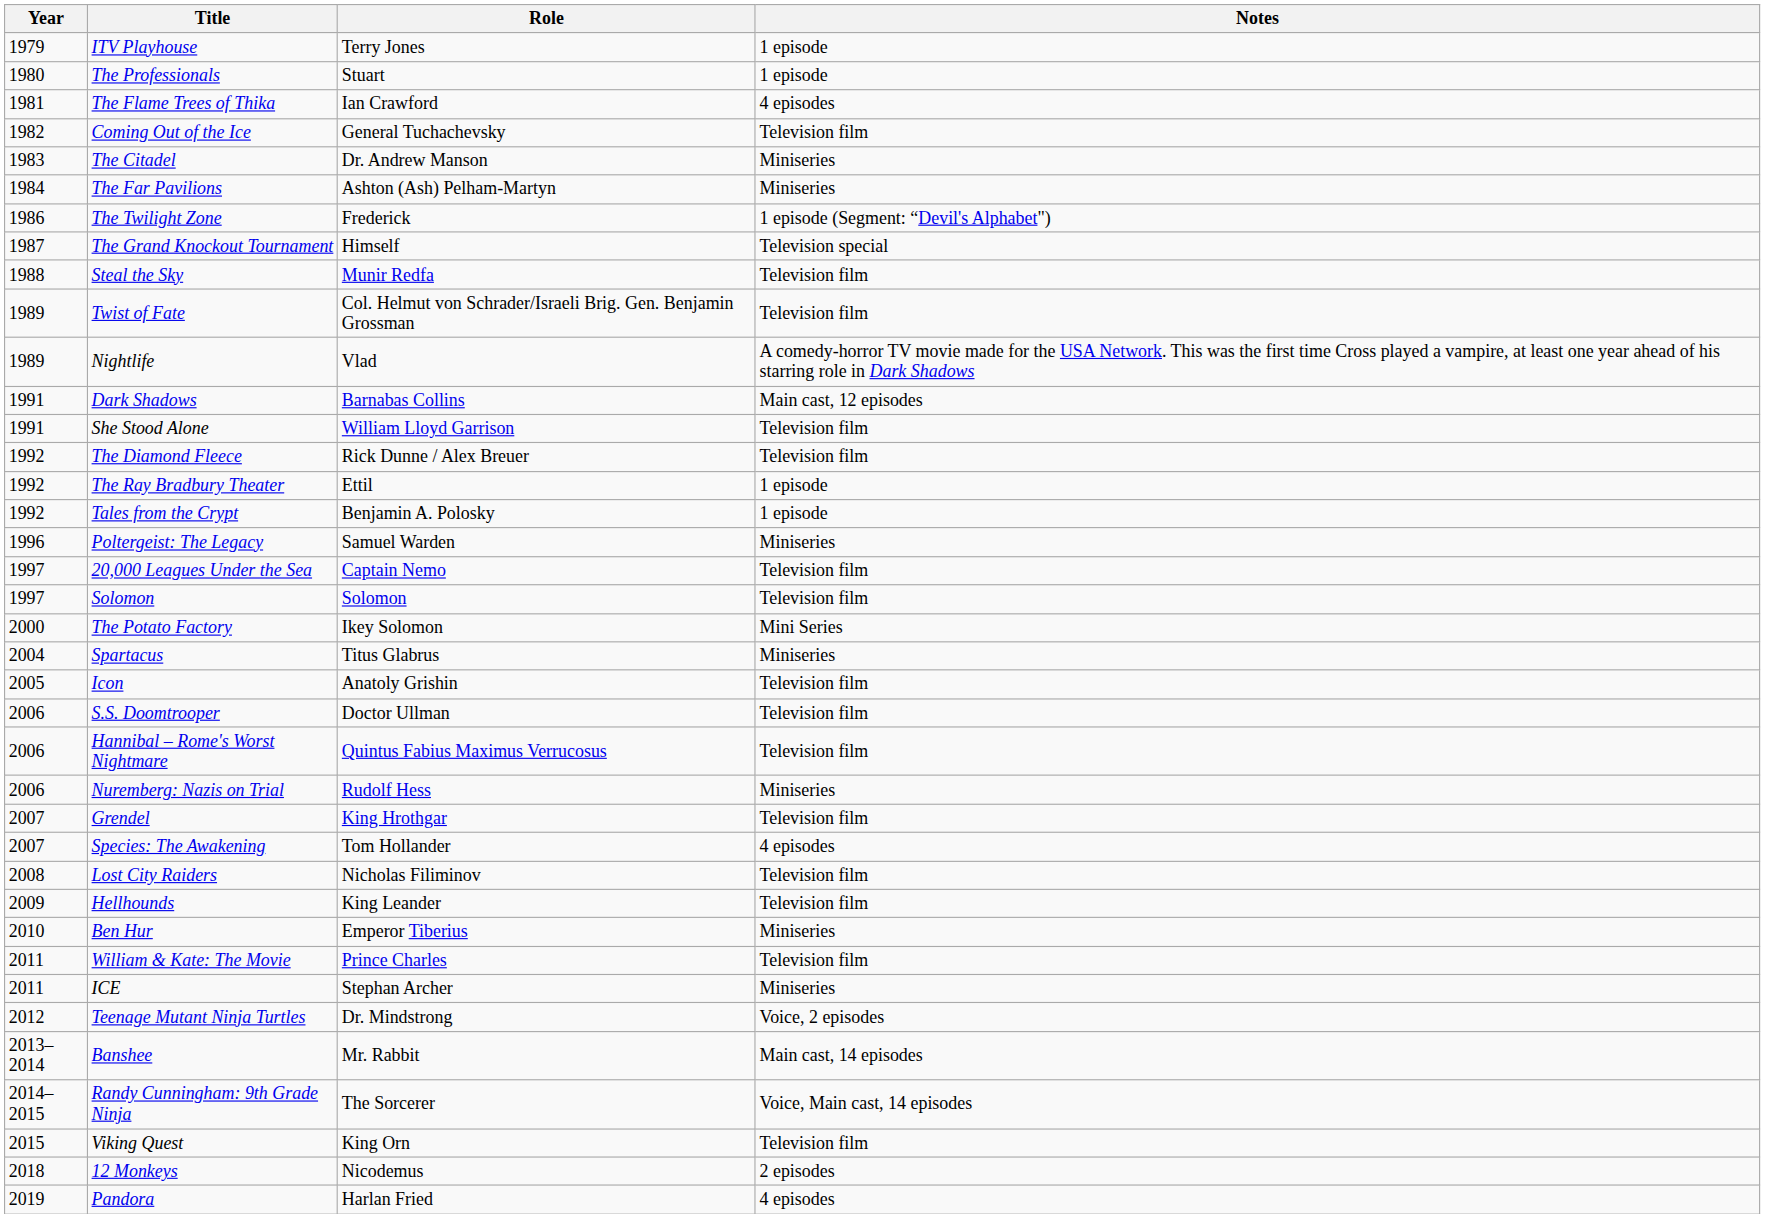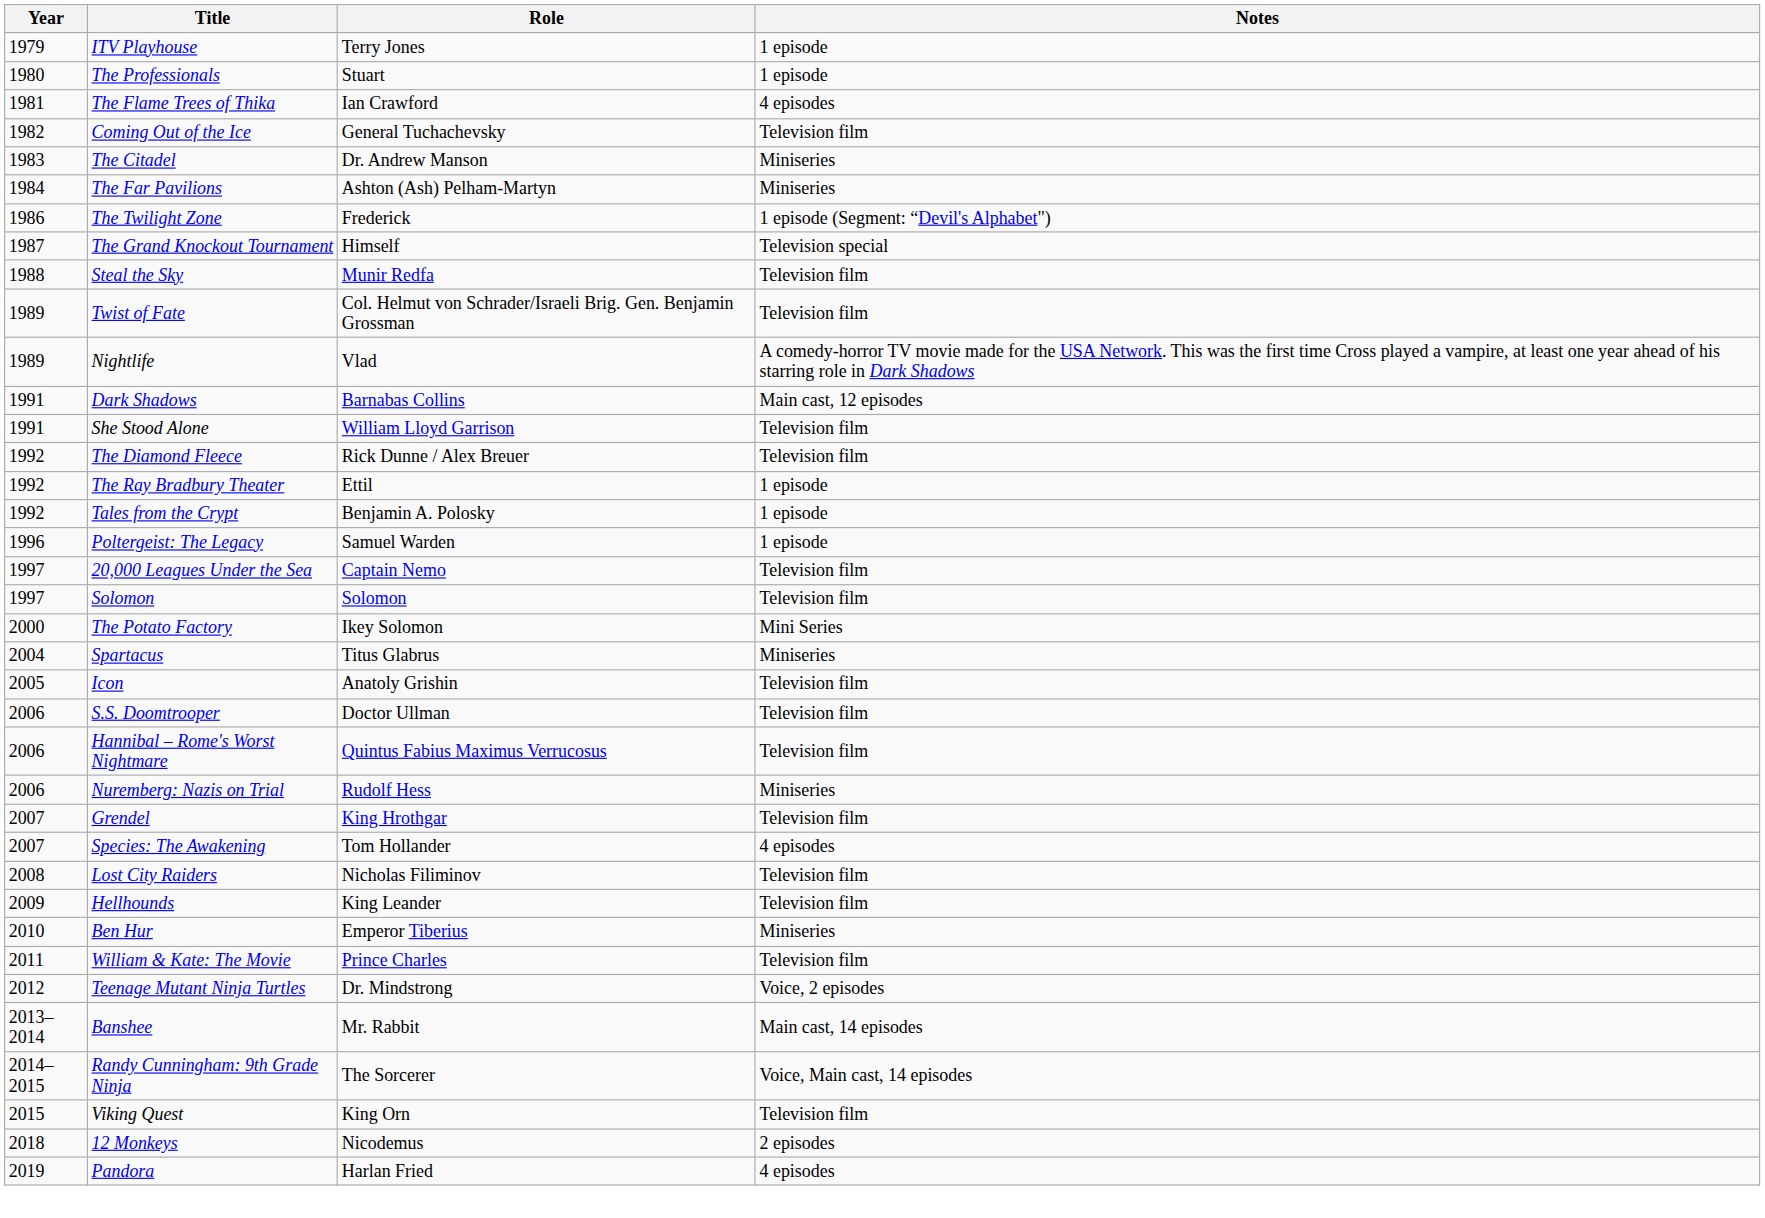Poltergeist: The Legacy | Notes: Miniseries -> 1 episode
- row: 2011 | ICE | Stephan Archer | Miniseries
